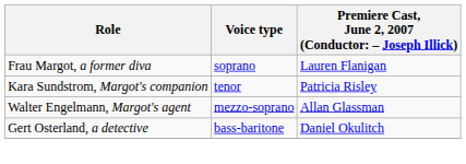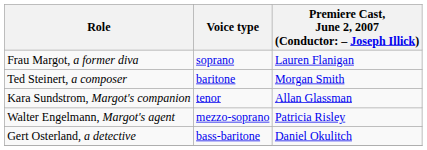+ row: Ted Steinert, a composer | baritone | Morgan Smith
Kara Sundstrom, Margot's companion | column 3: Patricia Risley -> Allan Glassman
Walter Engelmann, Margot's agent | column 3: Allan Glassman -> Patricia Risley
